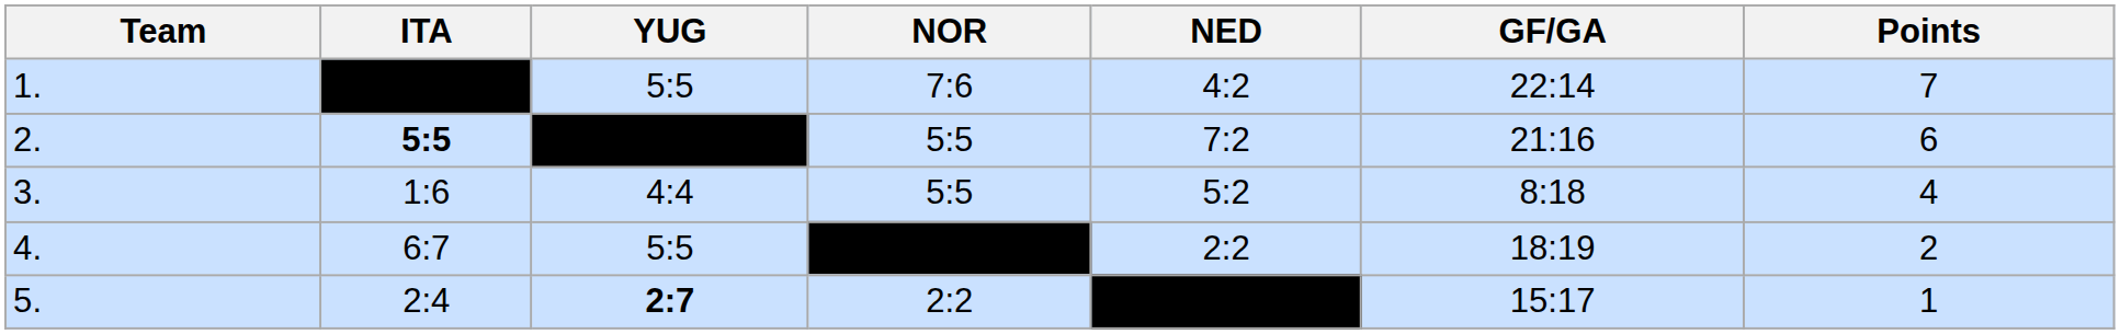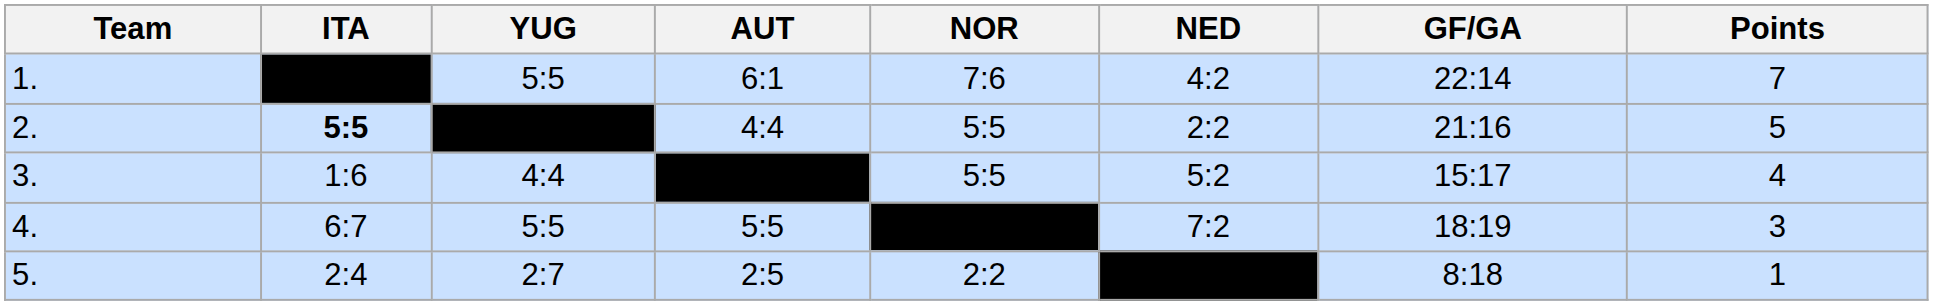+ column: AUT | 6:1 | 4:4 | 5:5 | 2:5
2. | NED: 7:2 -> 2:2
2. | Points: 6 -> 5
3. | GF/GA: 8:18 -> 15:17
4. | NED: 2:2 -> 7:2
4. | Points: 2 -> 3
5. | YUG: bold -> normal
5. | GF/GA: 15:17 -> 8:18
